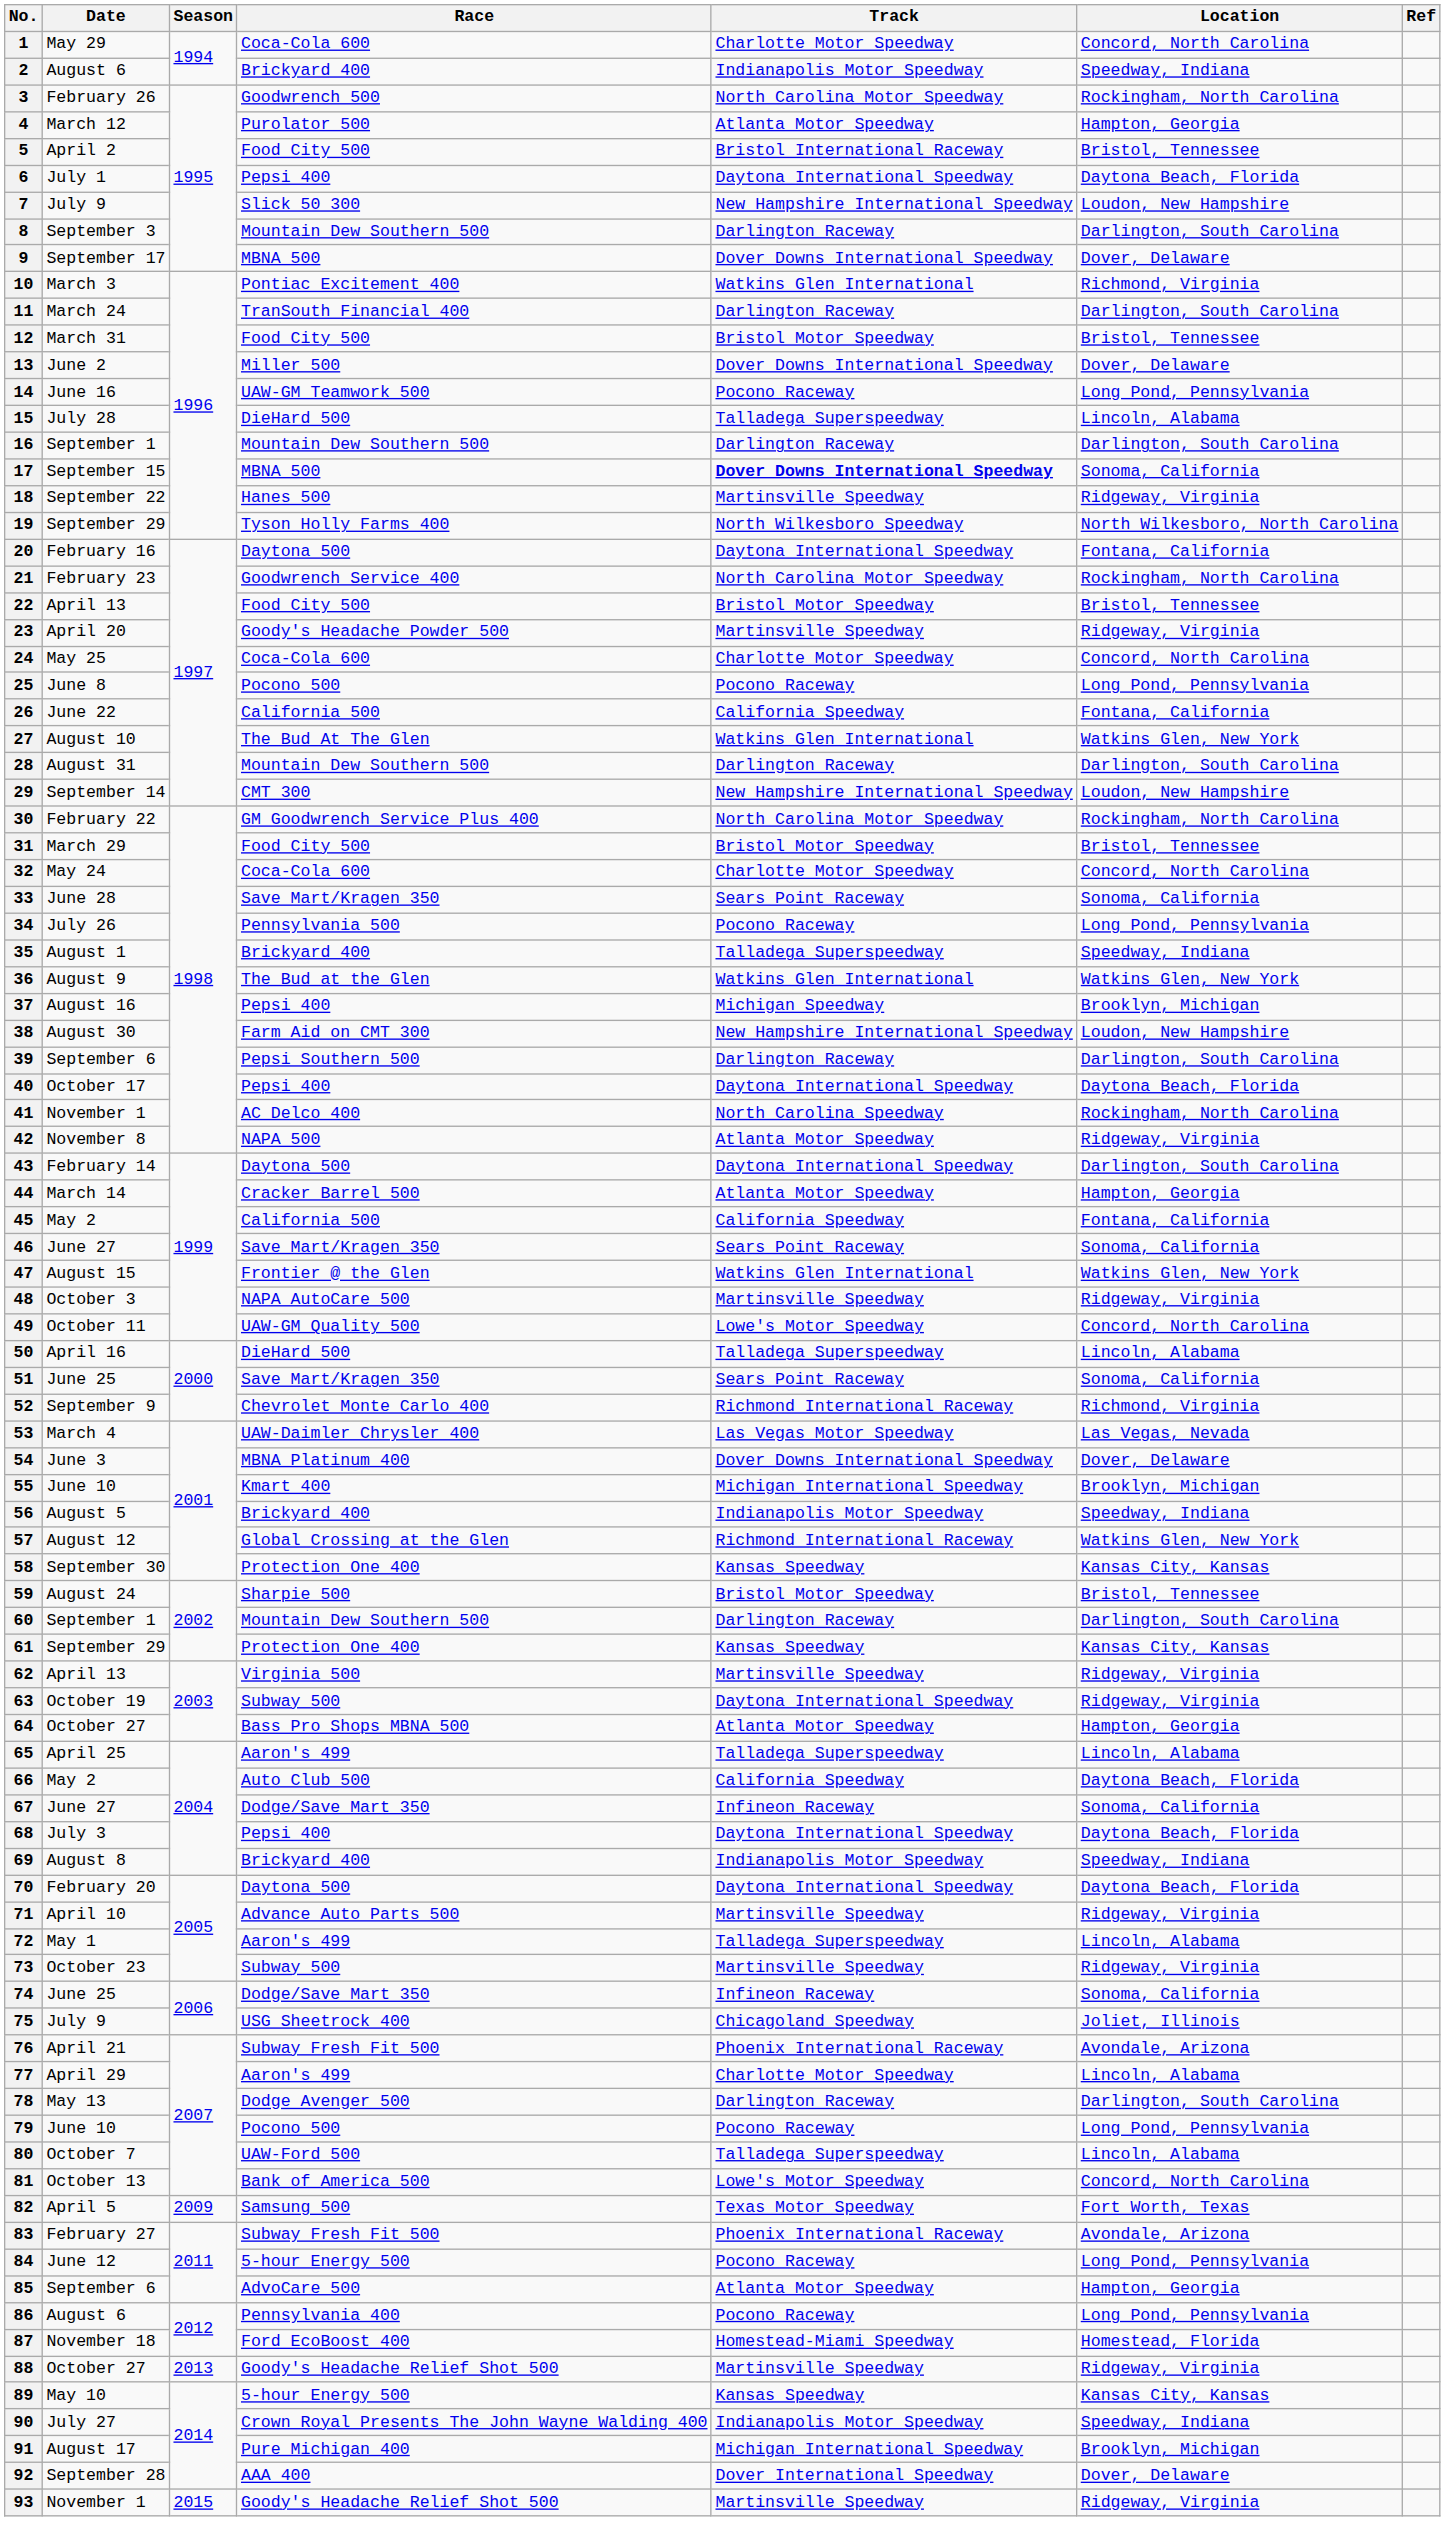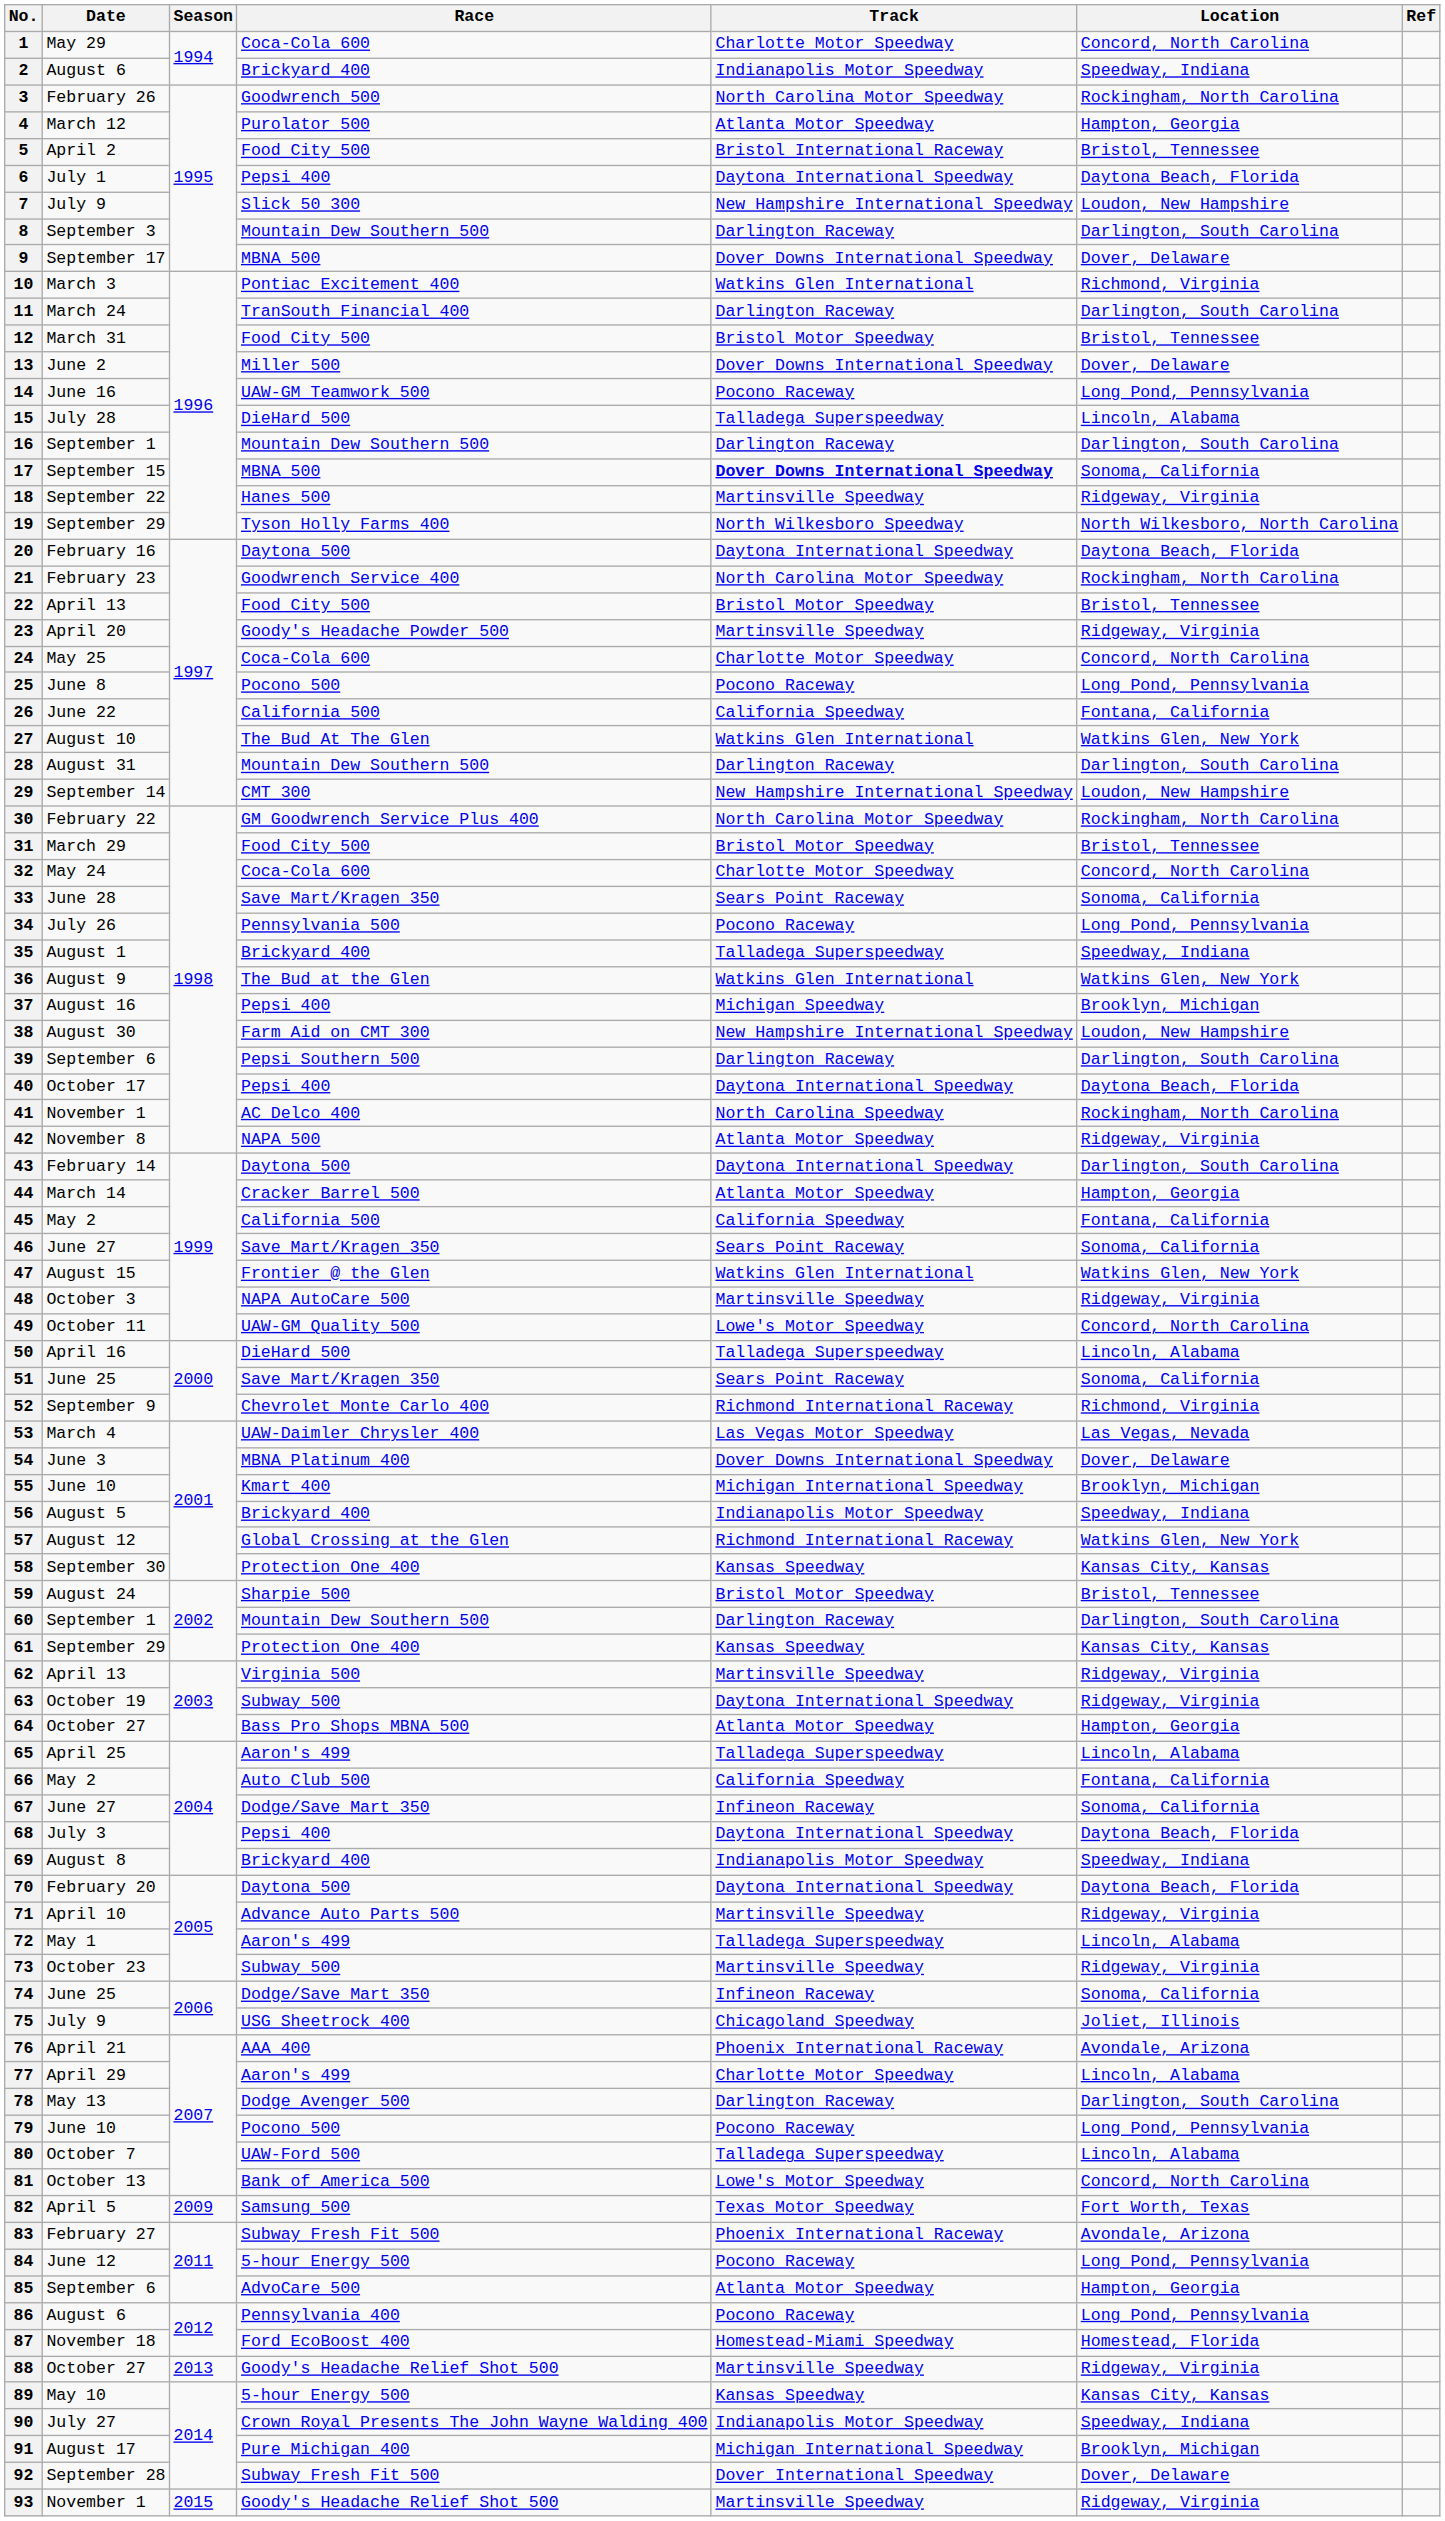20 | Location: Fontana, California -> Daytona Beach, Florida
66 | Location: Daytona Beach, Florida -> Fontana, California
76 | Race: Subway Fresh Fit 500 -> AAA 400
92 | Race: AAA 400 -> Subway Fresh Fit 500
